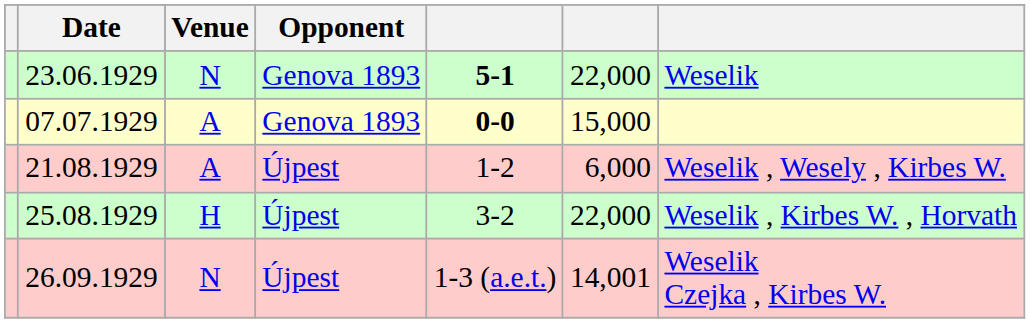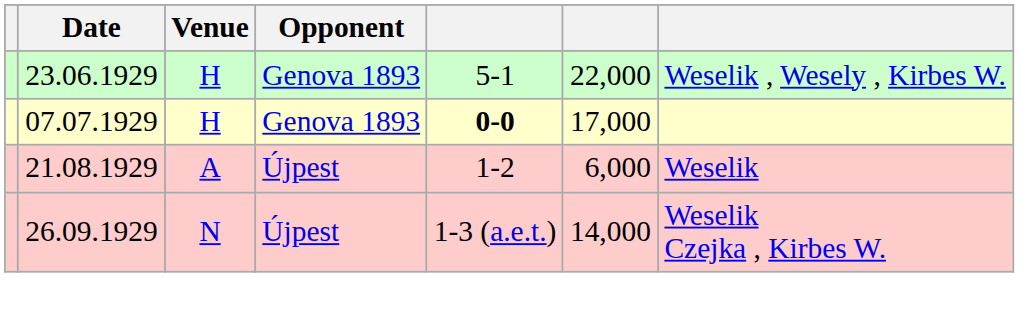23.06.1929 | Venue: N -> H
23.06.1929 | column 5: bold -> normal
23.06.1929 | column 7: Weselik -> Weselik , Wesely , Kirbes W.
07.07.1929 | Venue: A -> H
07.07.1929 | column 6: 15,000 -> 17,000
21.08.1929 | column 7: Weselik , Wesely , Kirbes W. -> Weselik
- row: 25.08.1929 | H | Újpest | 3-2 | 22,000 | Weselik , Kirbes W. , Horvath
26.09.1929 | column 6: 14,001 -> 14,000
